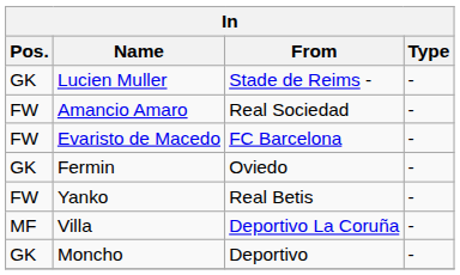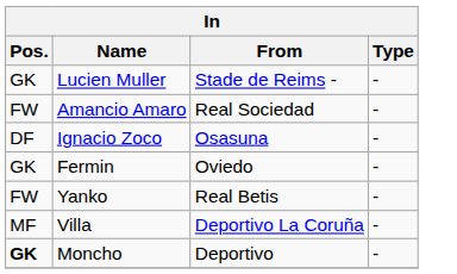+ row: DF | Ignacio Zoco | Osasuna | -
- row: FW | Evaristo de Macedo | FC Barcelona | -
Moncho | Pos.: normal -> bold
